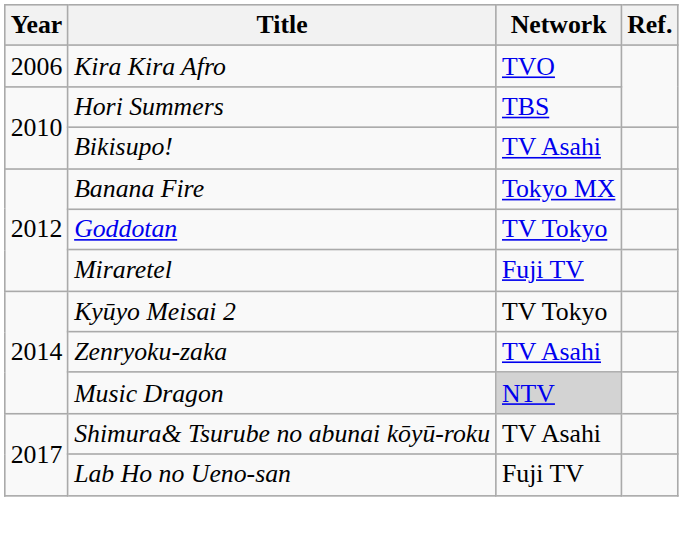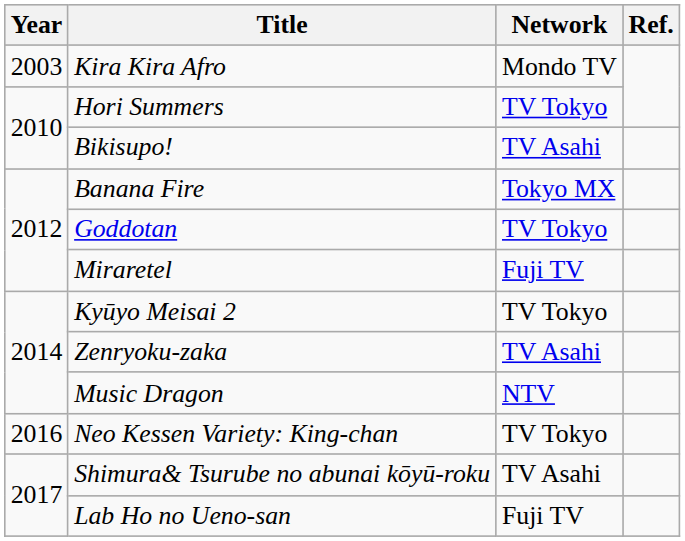Kira Kira Afro | Year: 2006 -> 2003
Kira Kira Afro | Network: TVO -> Mondo TV
Hori Summers | Network: TBS -> TV Tokyo
Music Dragon | Network: lightgrey background -> no background
+ row: 2016 | Neo Kessen Variety: King-chan | TV Tokyo
